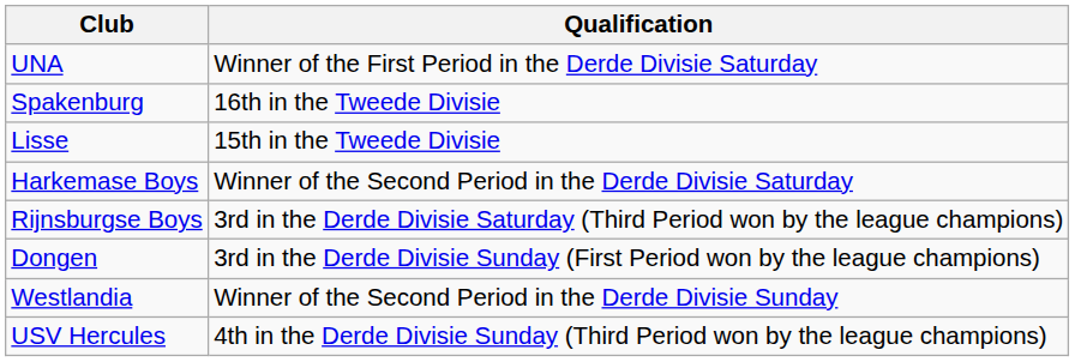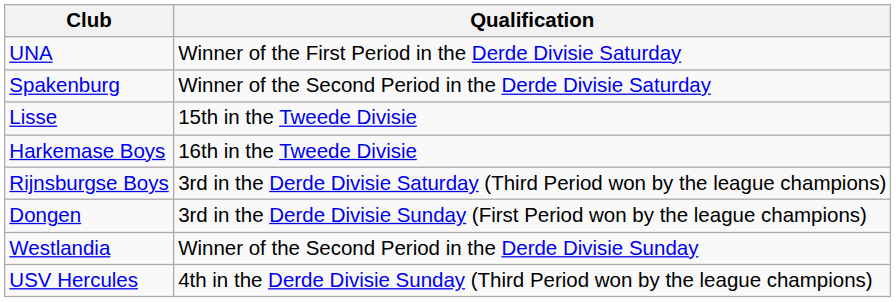Spakenburg | Qualification: 16th in the Tweede Divisie -> Winner of the Second Period in the Derde Divisie Saturday
Harkemase Boys | Qualification: Winner of the Second Period in the Derde Divisie Saturday -> 16th in the Tweede Divisie
